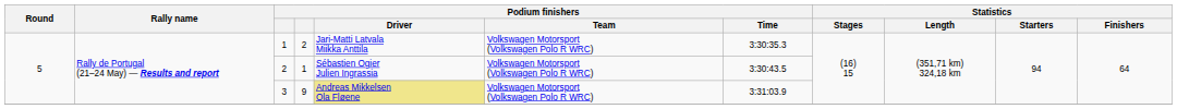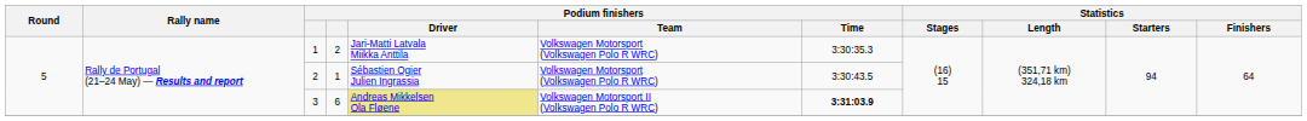3 | column 4: 9 -> 6
3 | Podium finishers / Team: Volkswagen Motorsport (Volkswagen Polo R WRC) -> Volkswagen Motorsport II (Volkswagen Polo R WRC)
3 | Podium finishers / Time: normal -> bold
